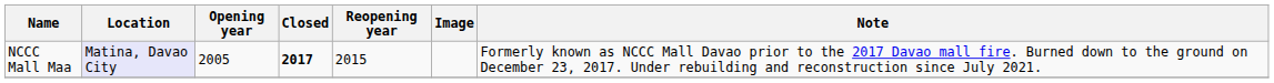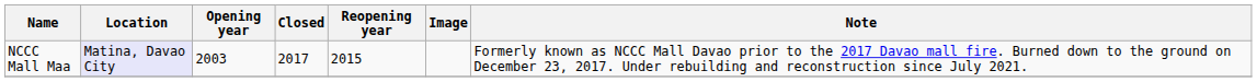NCCC Mall Maa | Opening year: 2005 -> 2003
NCCC Mall Maa | Closed: bold -> normal
